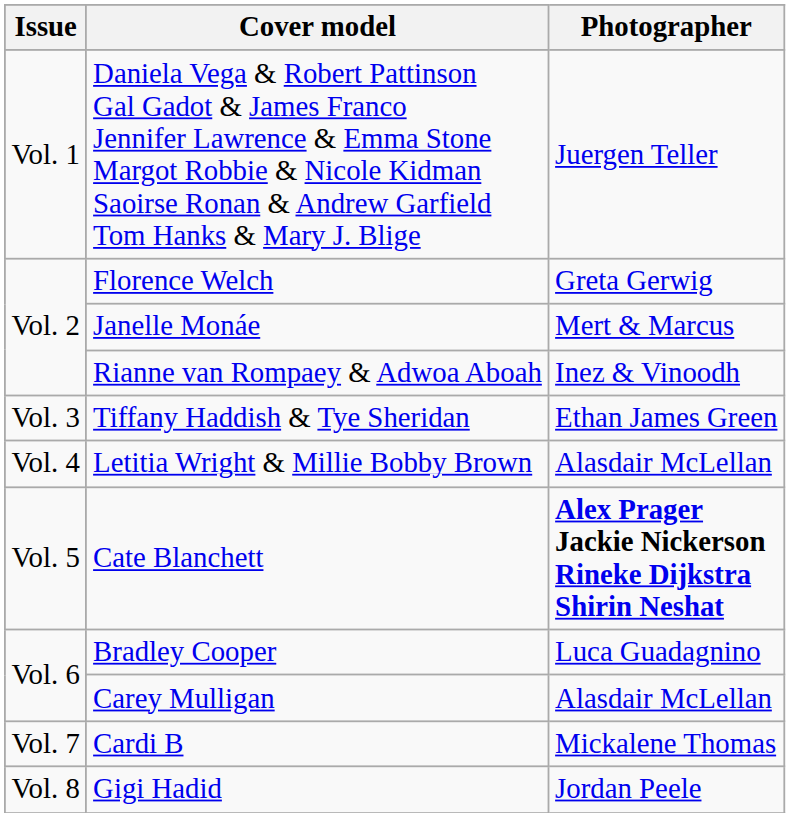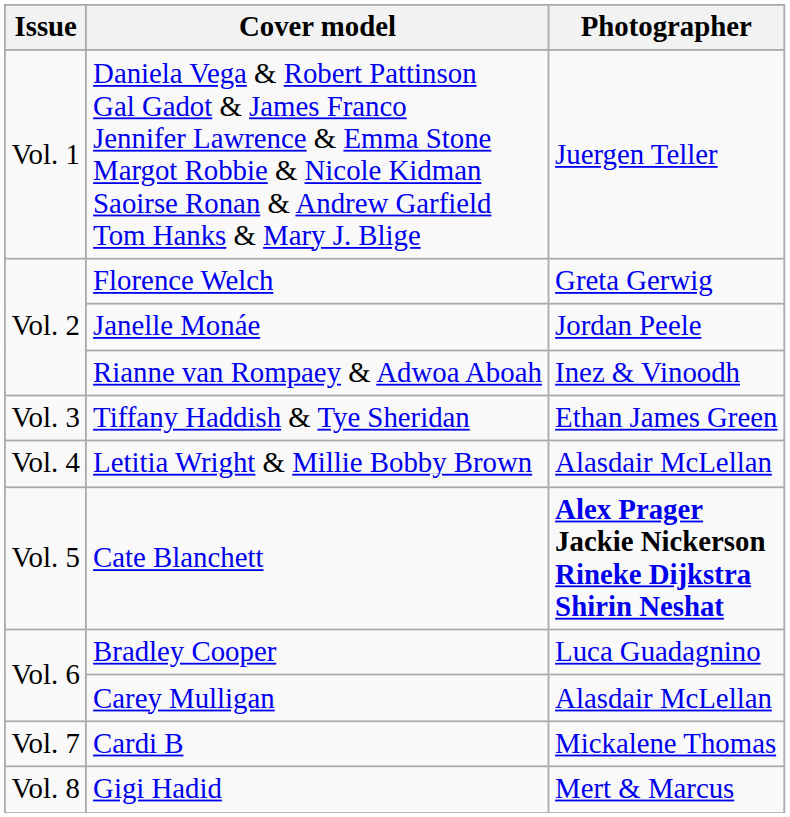Janelle Monáe | Photographer: Mert & Marcus -> Jordan Peele
Gigi Hadid | Photographer: Jordan Peele -> Mert & Marcus
